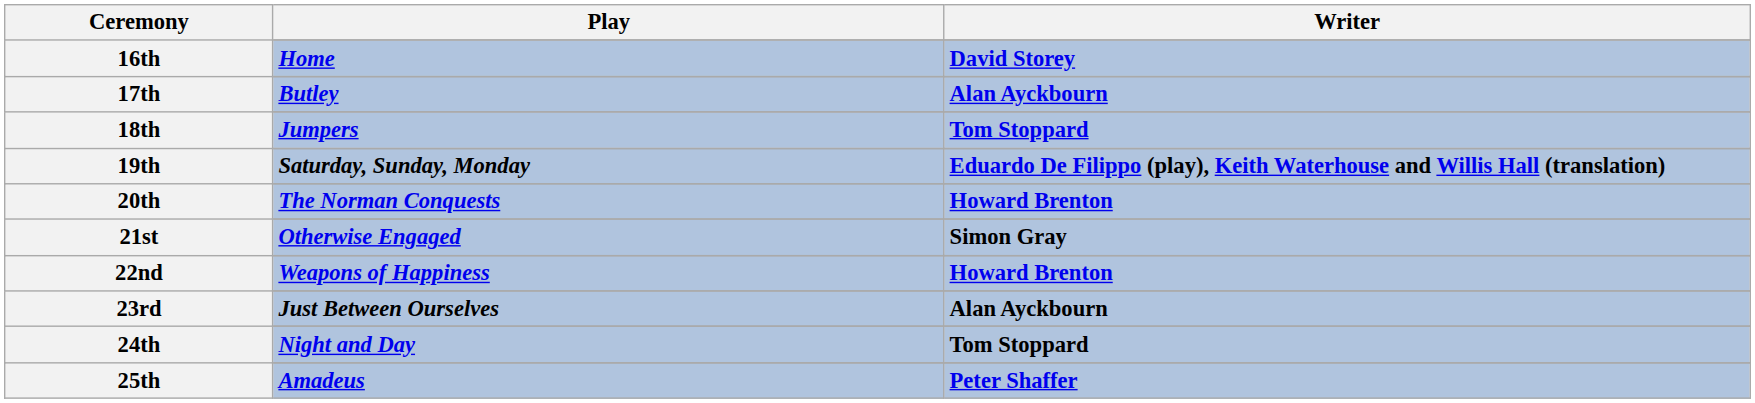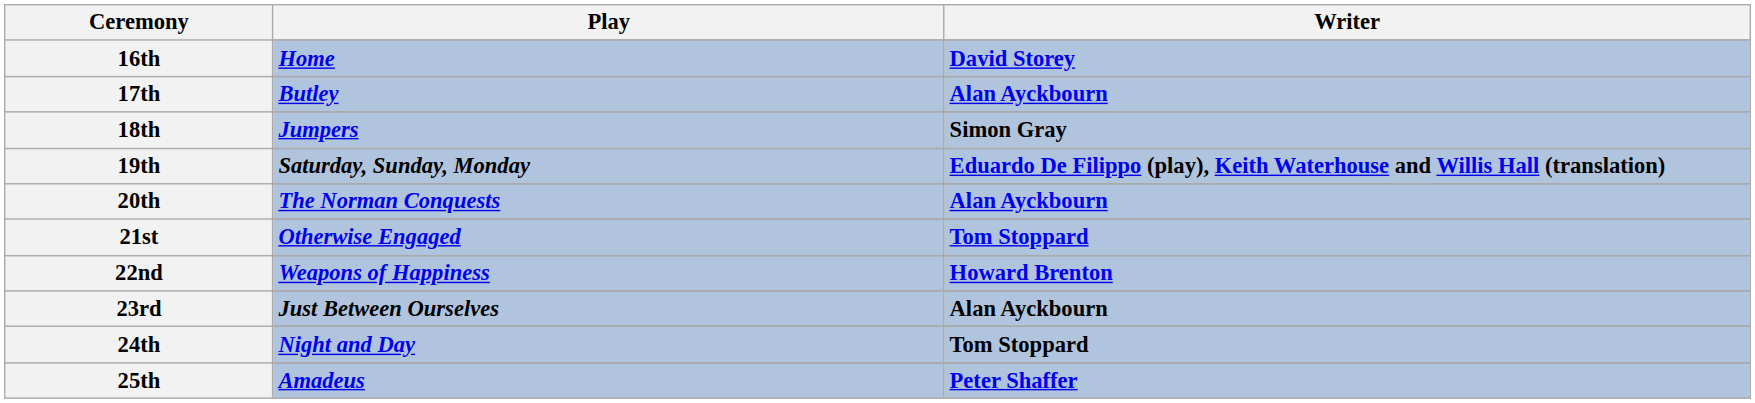18th / Jumpers | Writer: Tom Stoppard -> Simon Gray
20th / The Norman Conquests | Writer: Howard Brenton -> Alan Ayckbourn
21st / Otherwise Engaged | Writer: Simon Gray -> Tom Stoppard
